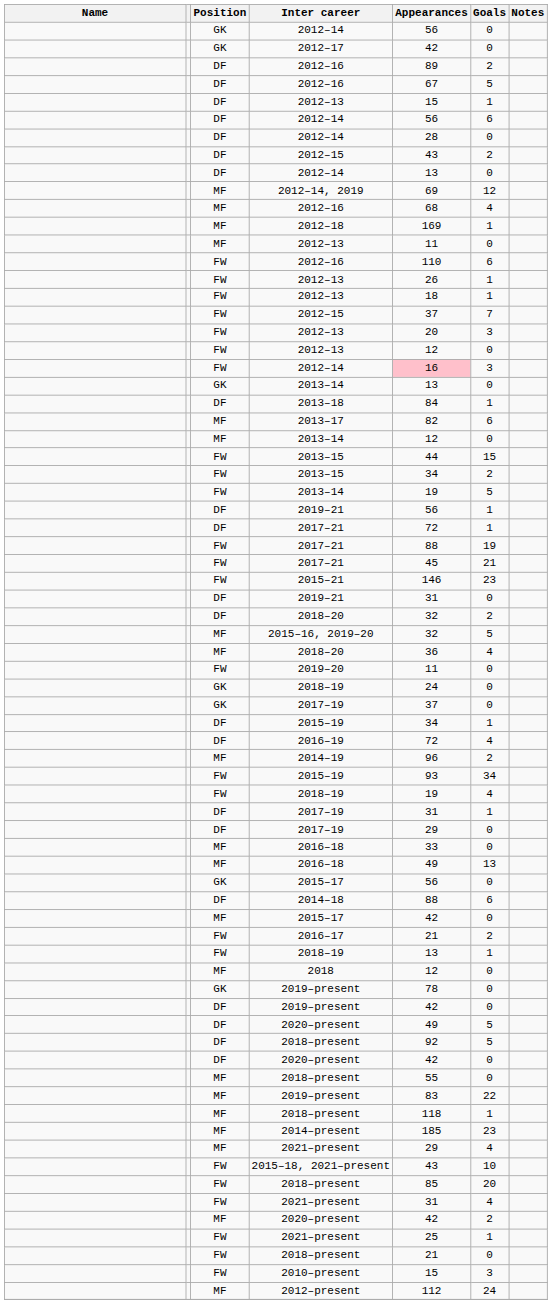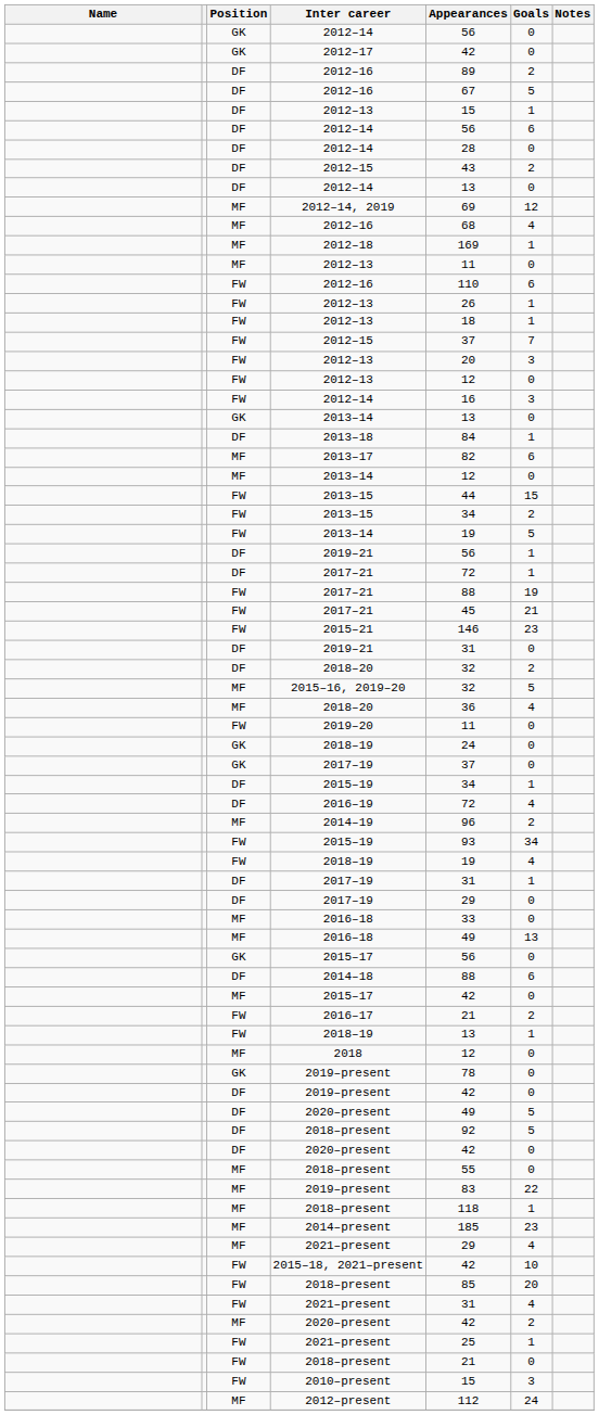FW / 2012–14 | Appearances: pink background -> no background
2015–18, 2021–present | Appearances: 43 -> 42
